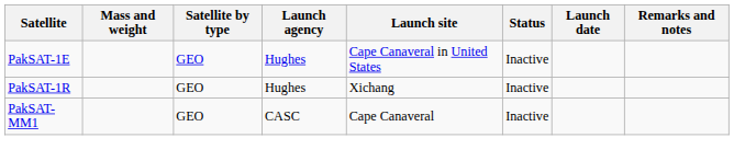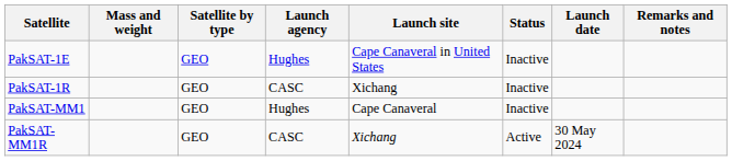PakSAT-1R | Launch agency: Hughes -> CASC
PakSAT-MM1 | Launch agency: CASC -> Hughes
+ row: PakSAT-MM1R | GEO | CASC | Xichang | Active | 30 May 2024
